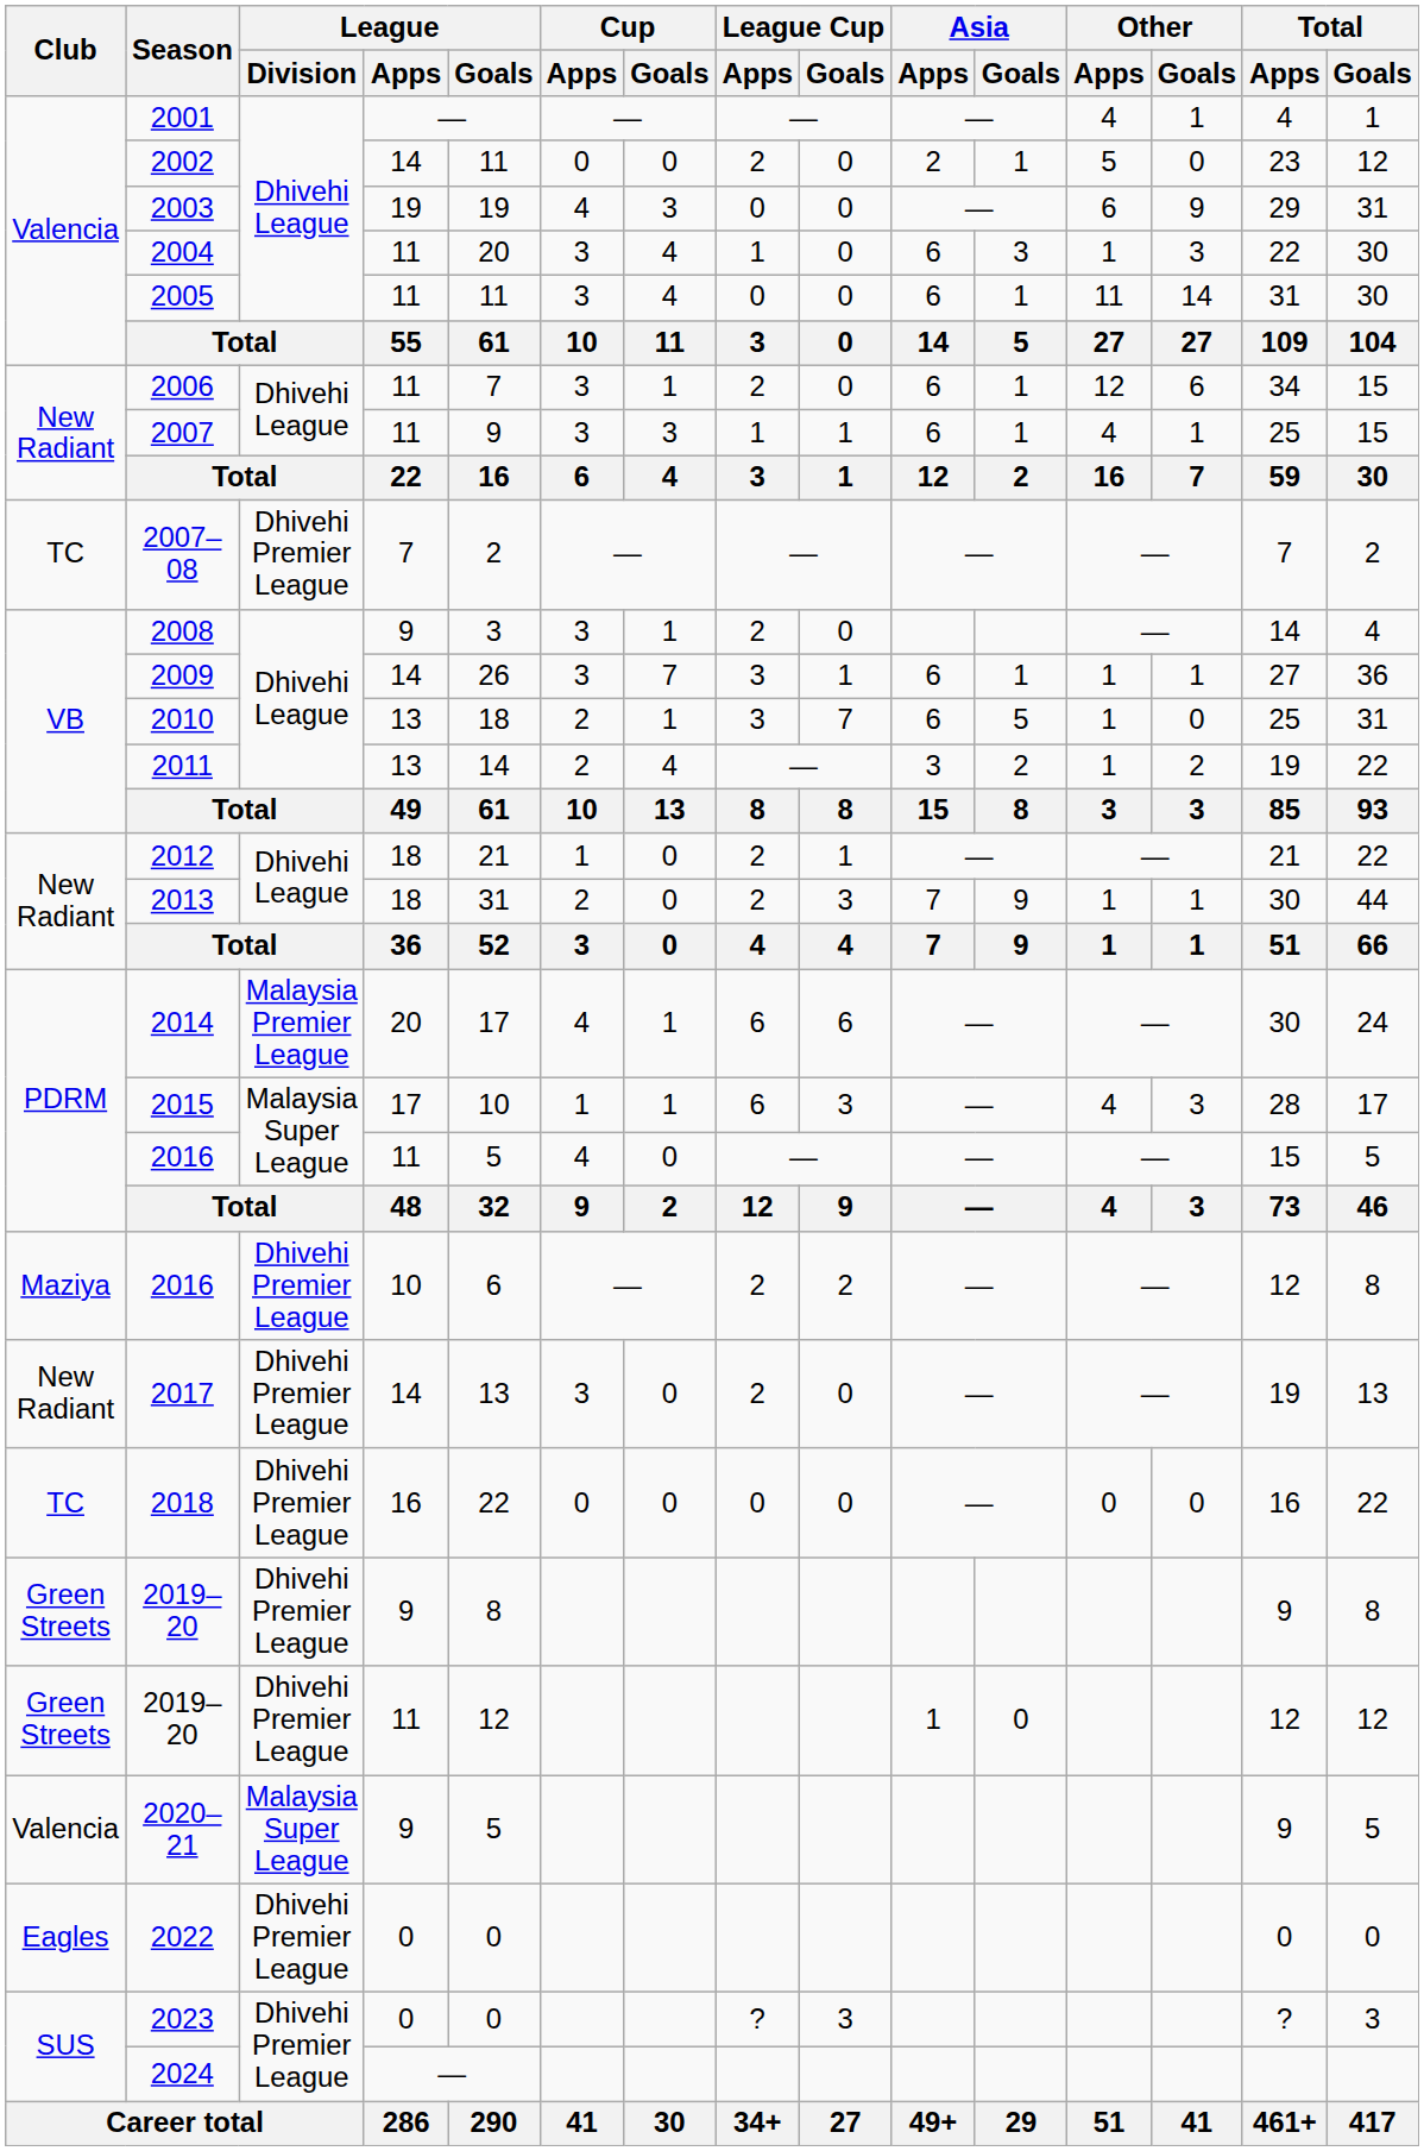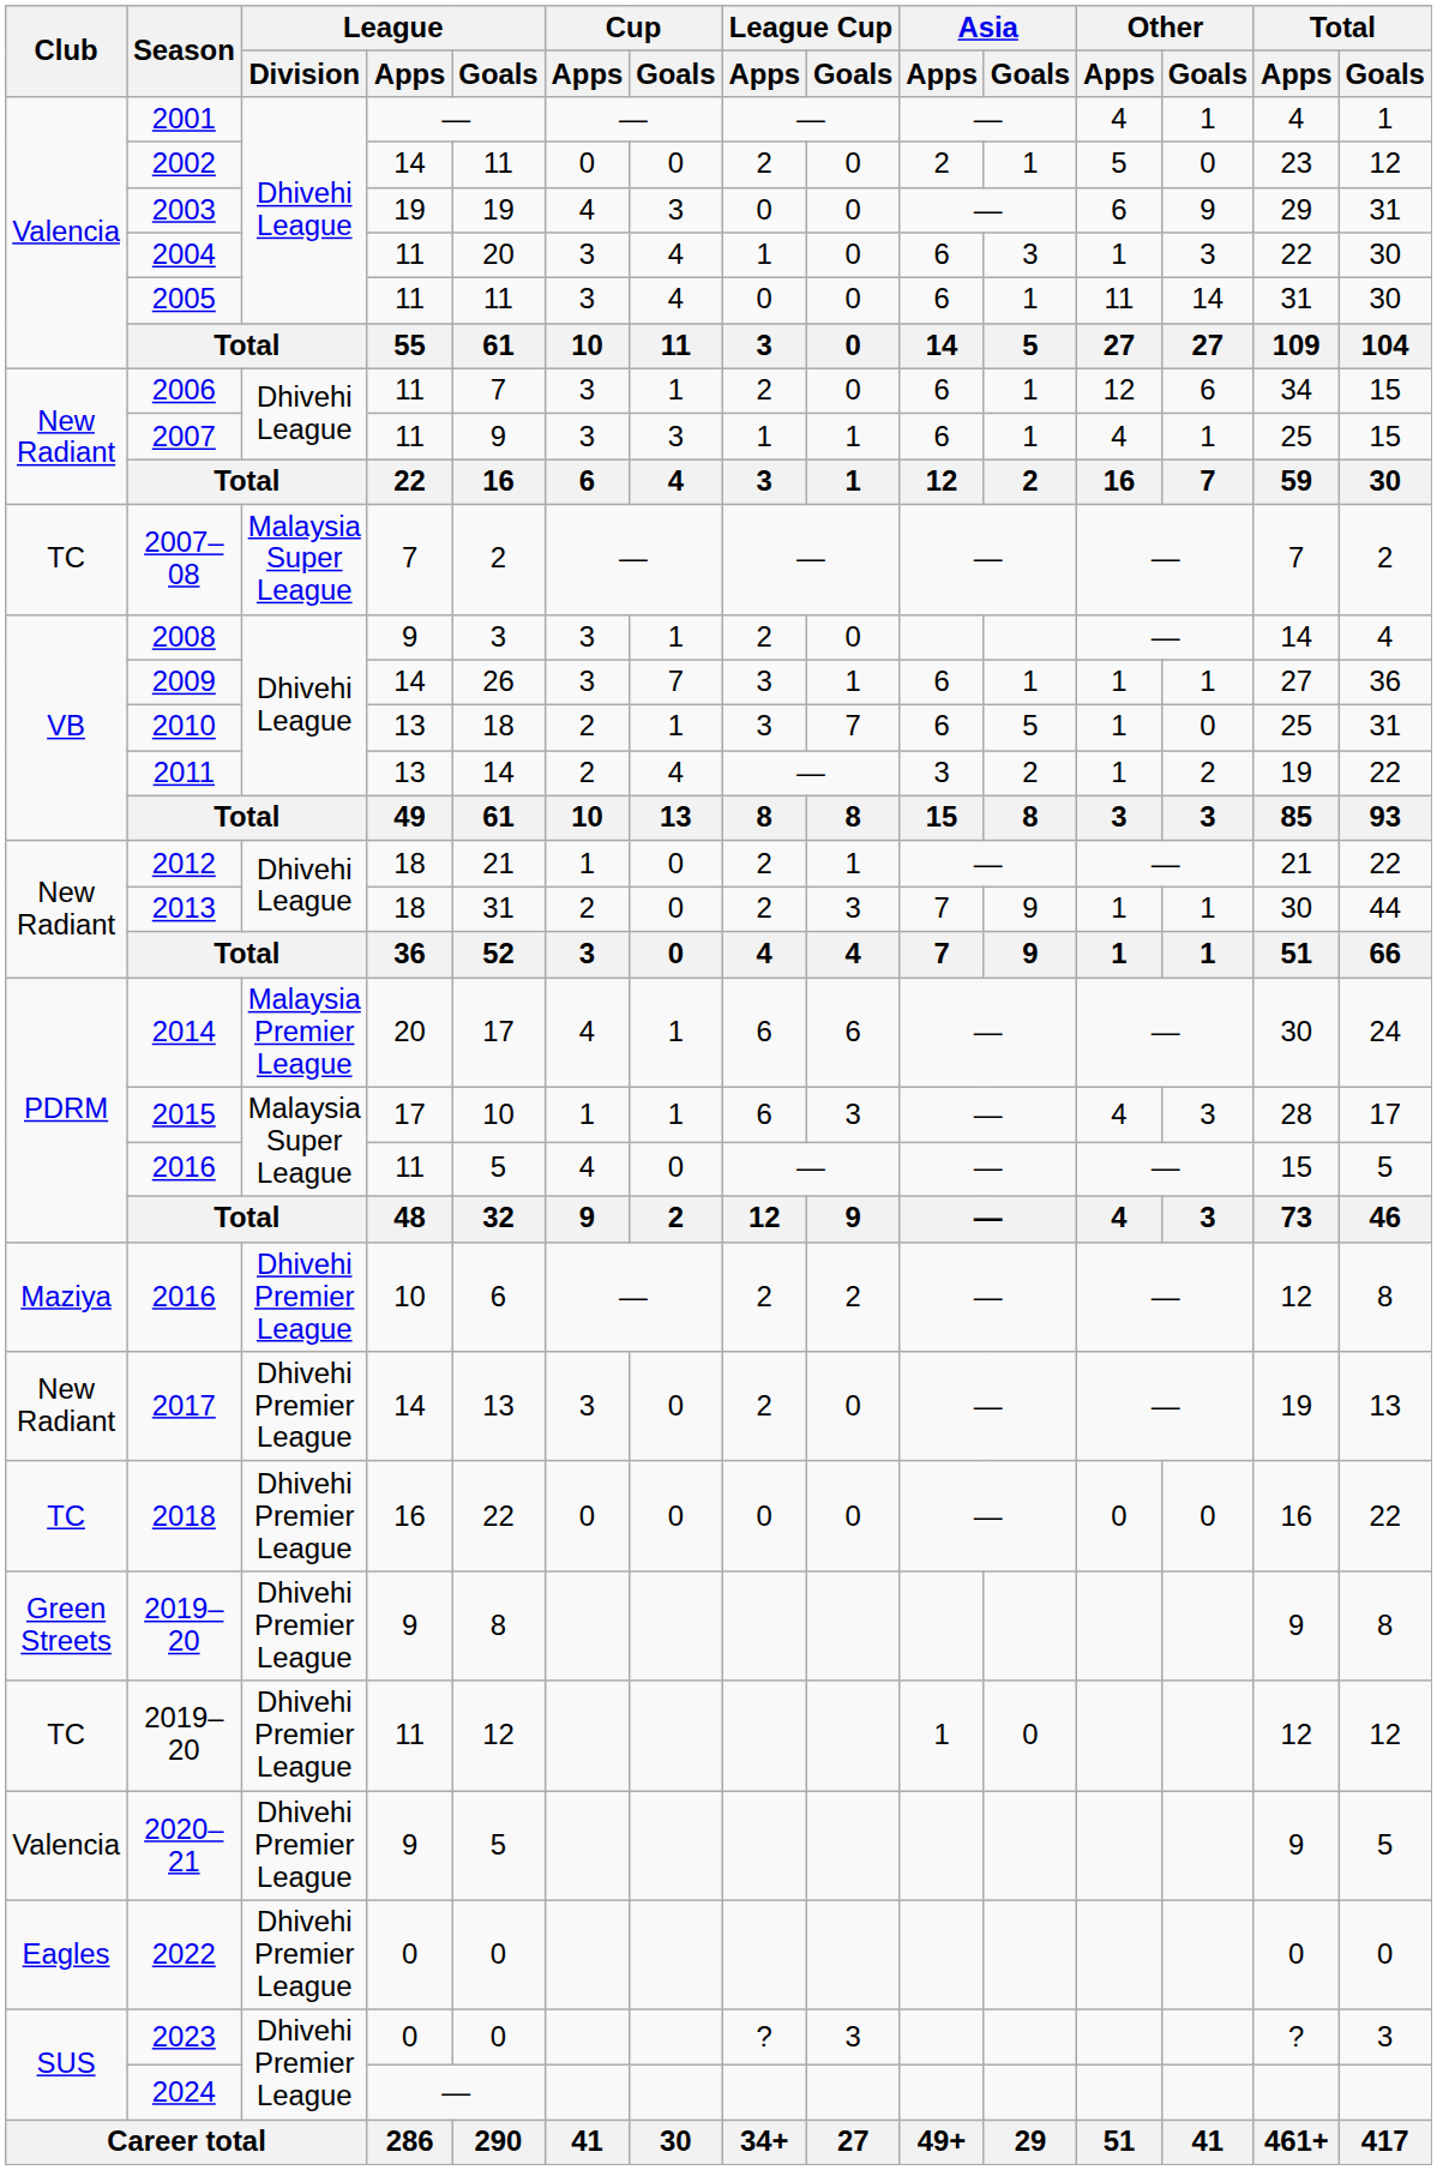2007–08 | League / Division: Dhivehi Premier League -> Malaysia Super League
2019–20 / 11 | Club: Green Streets -> TC
2020–21 | League / Division: Malaysia Super League -> Dhivehi Premier League
